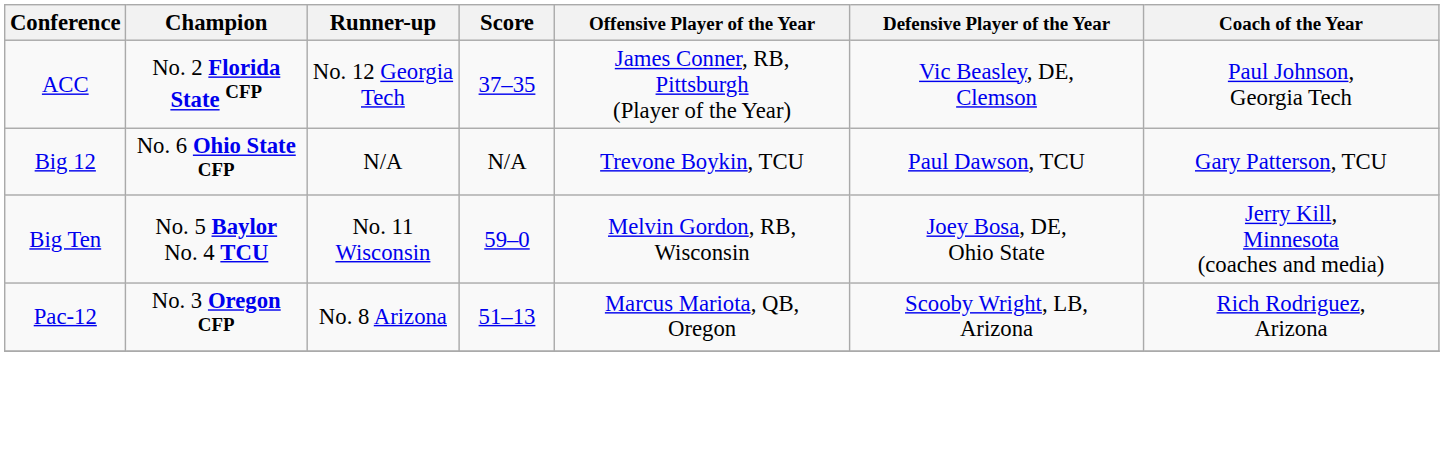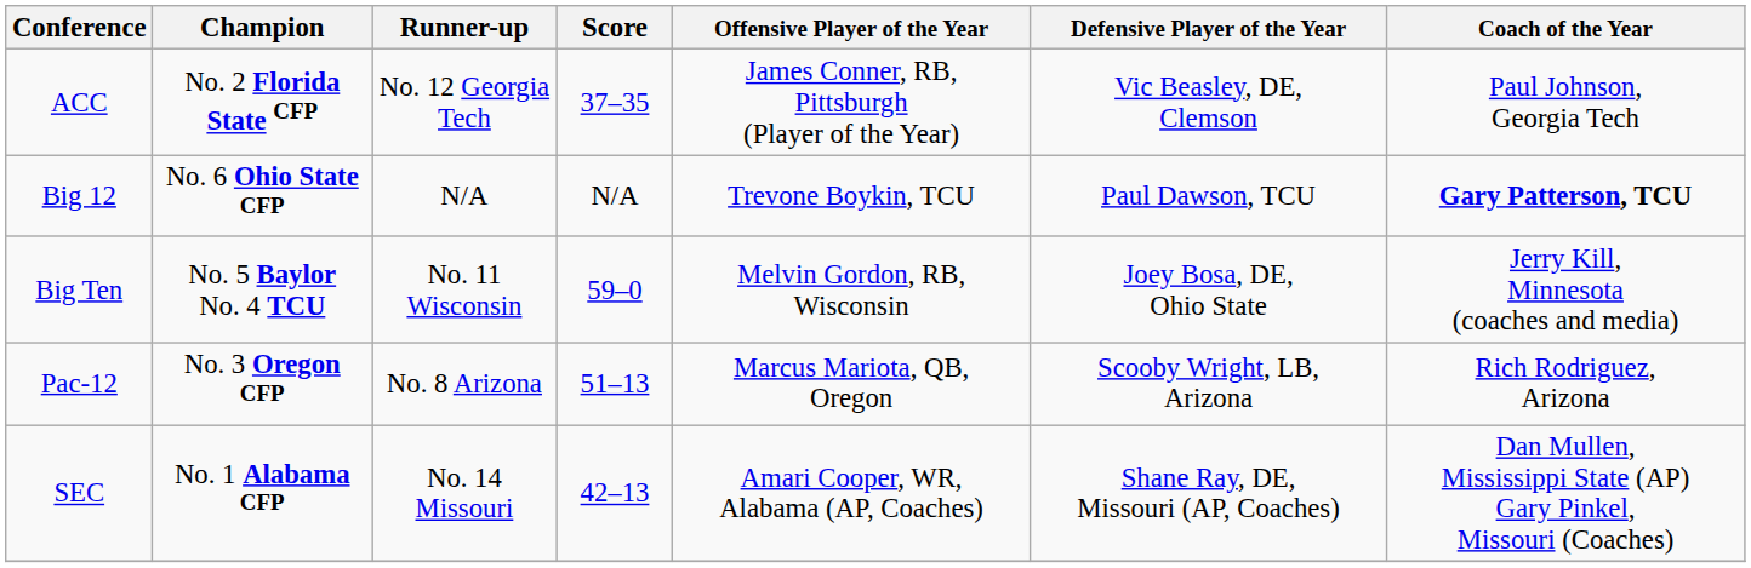Big 12 | Coach of the Year: normal -> bold
+ row: SEC | No. 1 Alabama CFP | No. 14 Missouri | 42–13 | Amari Cooper, WR, Alabama (AP, Coaches) | Shane Ray, DE, Missouri (AP, Coaches) | Dan Mullen, Mississippi State (AP) Gary Pinkel, Missouri (Coaches)
